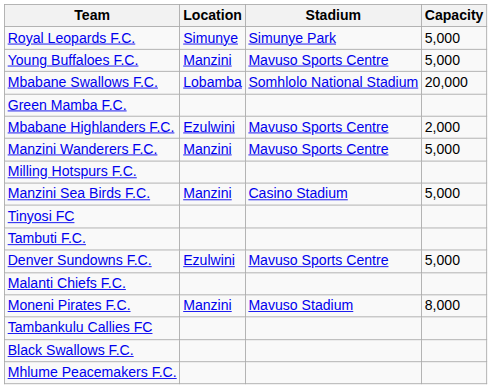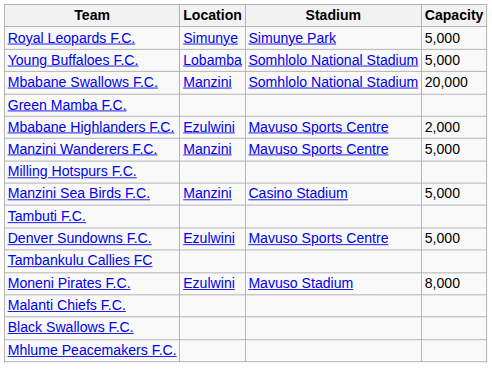Young Buffaloes F.C. | Location: Manzini -> Lobamba
Young Buffaloes F.C. | Stadium: Mavuso Sports Centre -> Somhlolo National Stadium
Mbabane Swallows F.C. | Location: Lobamba -> Manzini
- row: Tinyosi FC
rows swapped: Tambankulu Callies FC <-> Malanti Chiefs F.C.
Moneni Pirates F.C. | Location: Manzini -> Ezulwini
